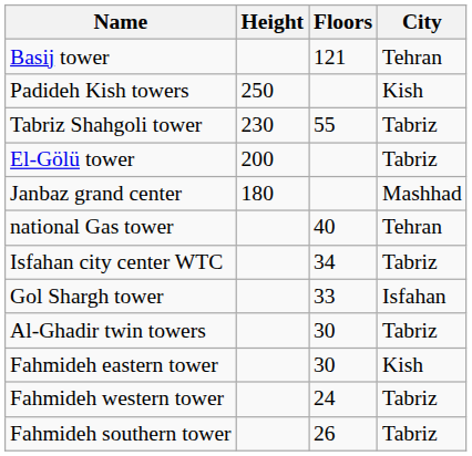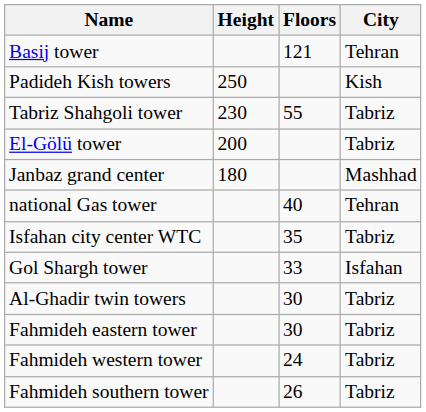Isfahan city center WTC | Floors: 34 -> 35
Fahmideh eastern tower | City: Kish -> Tabriz
